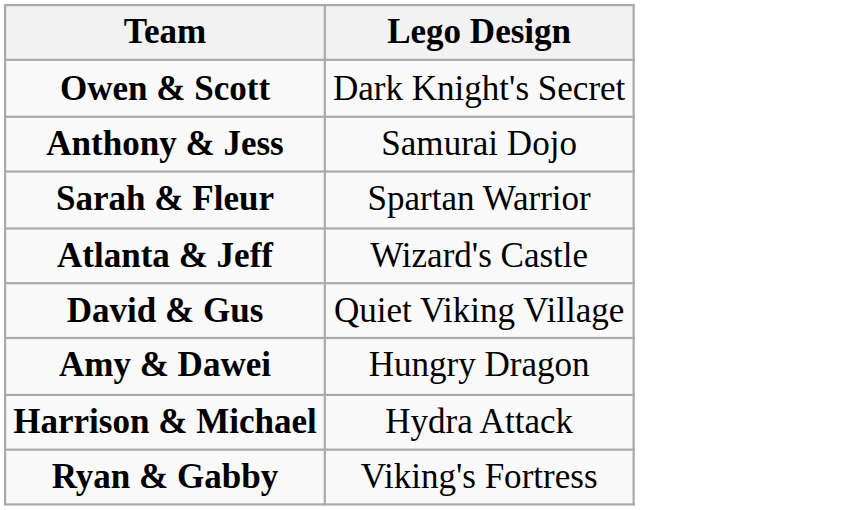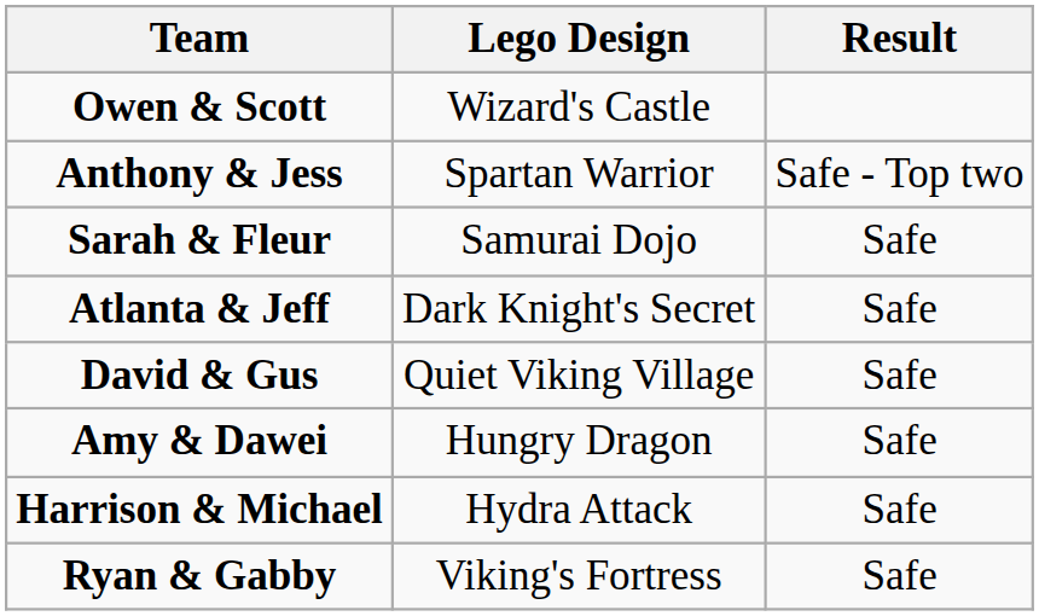+ column: Result | Safe - Top two | Safe | Safe | Safe | Safe | Safe | Safe
Owen & Scott | Lego Design: Dark Knight's Secret -> Wizard's Castle
Anthony & Jess | Lego Design: Samurai Dojo -> Spartan Warrior
Sarah & Fleur | Lego Design: Spartan Warrior -> Samurai Dojo
Atlanta & Jeff | Lego Design: Wizard's Castle -> Dark Knight's Secret
